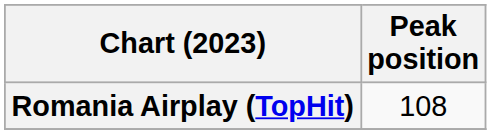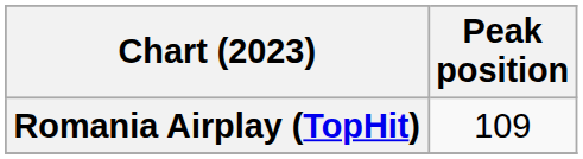Romania Airplay (TopHit) | Peak position: 108 -> 109
